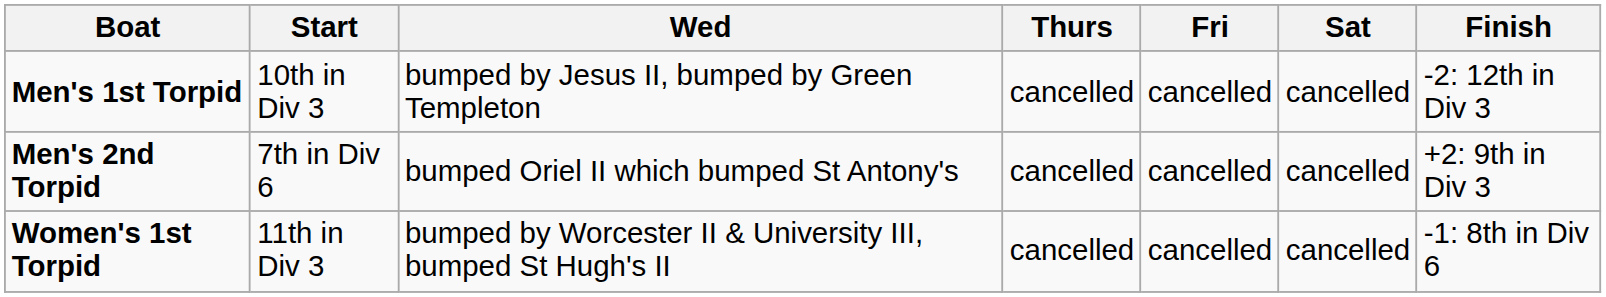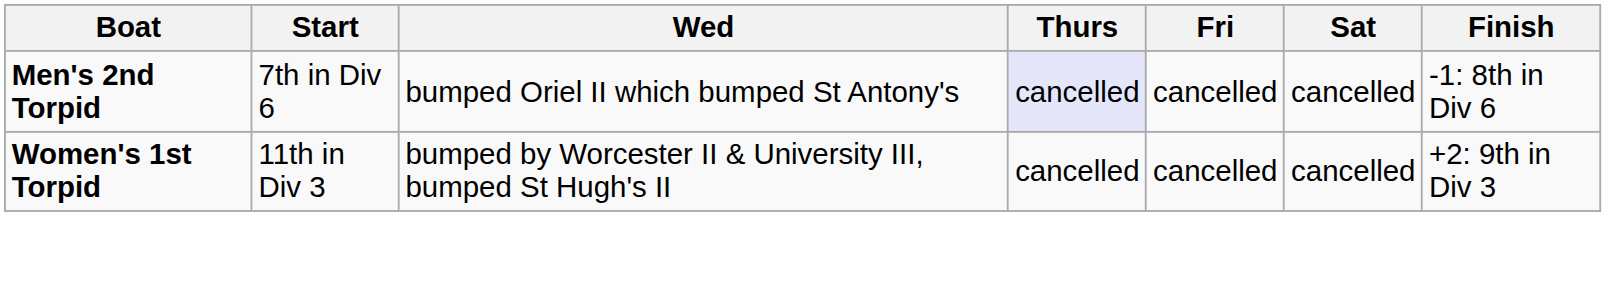- row: Men's 1st Torpid | 10th in Div 3 | bumped by Jesus II, bumped by Green Templeton | cancelled | cancelled | cancelled | -2: 12th in Div 3
Men's 2nd Torpid | Thurs: no background -> lavender background
Men's 2nd Torpid | Finish: +2: 9th in Div 3 -> -1: 8th in Div 6
Women's 1st Torpid | Finish: -1: 8th in Div 6 -> +2: 9th in Div 3
